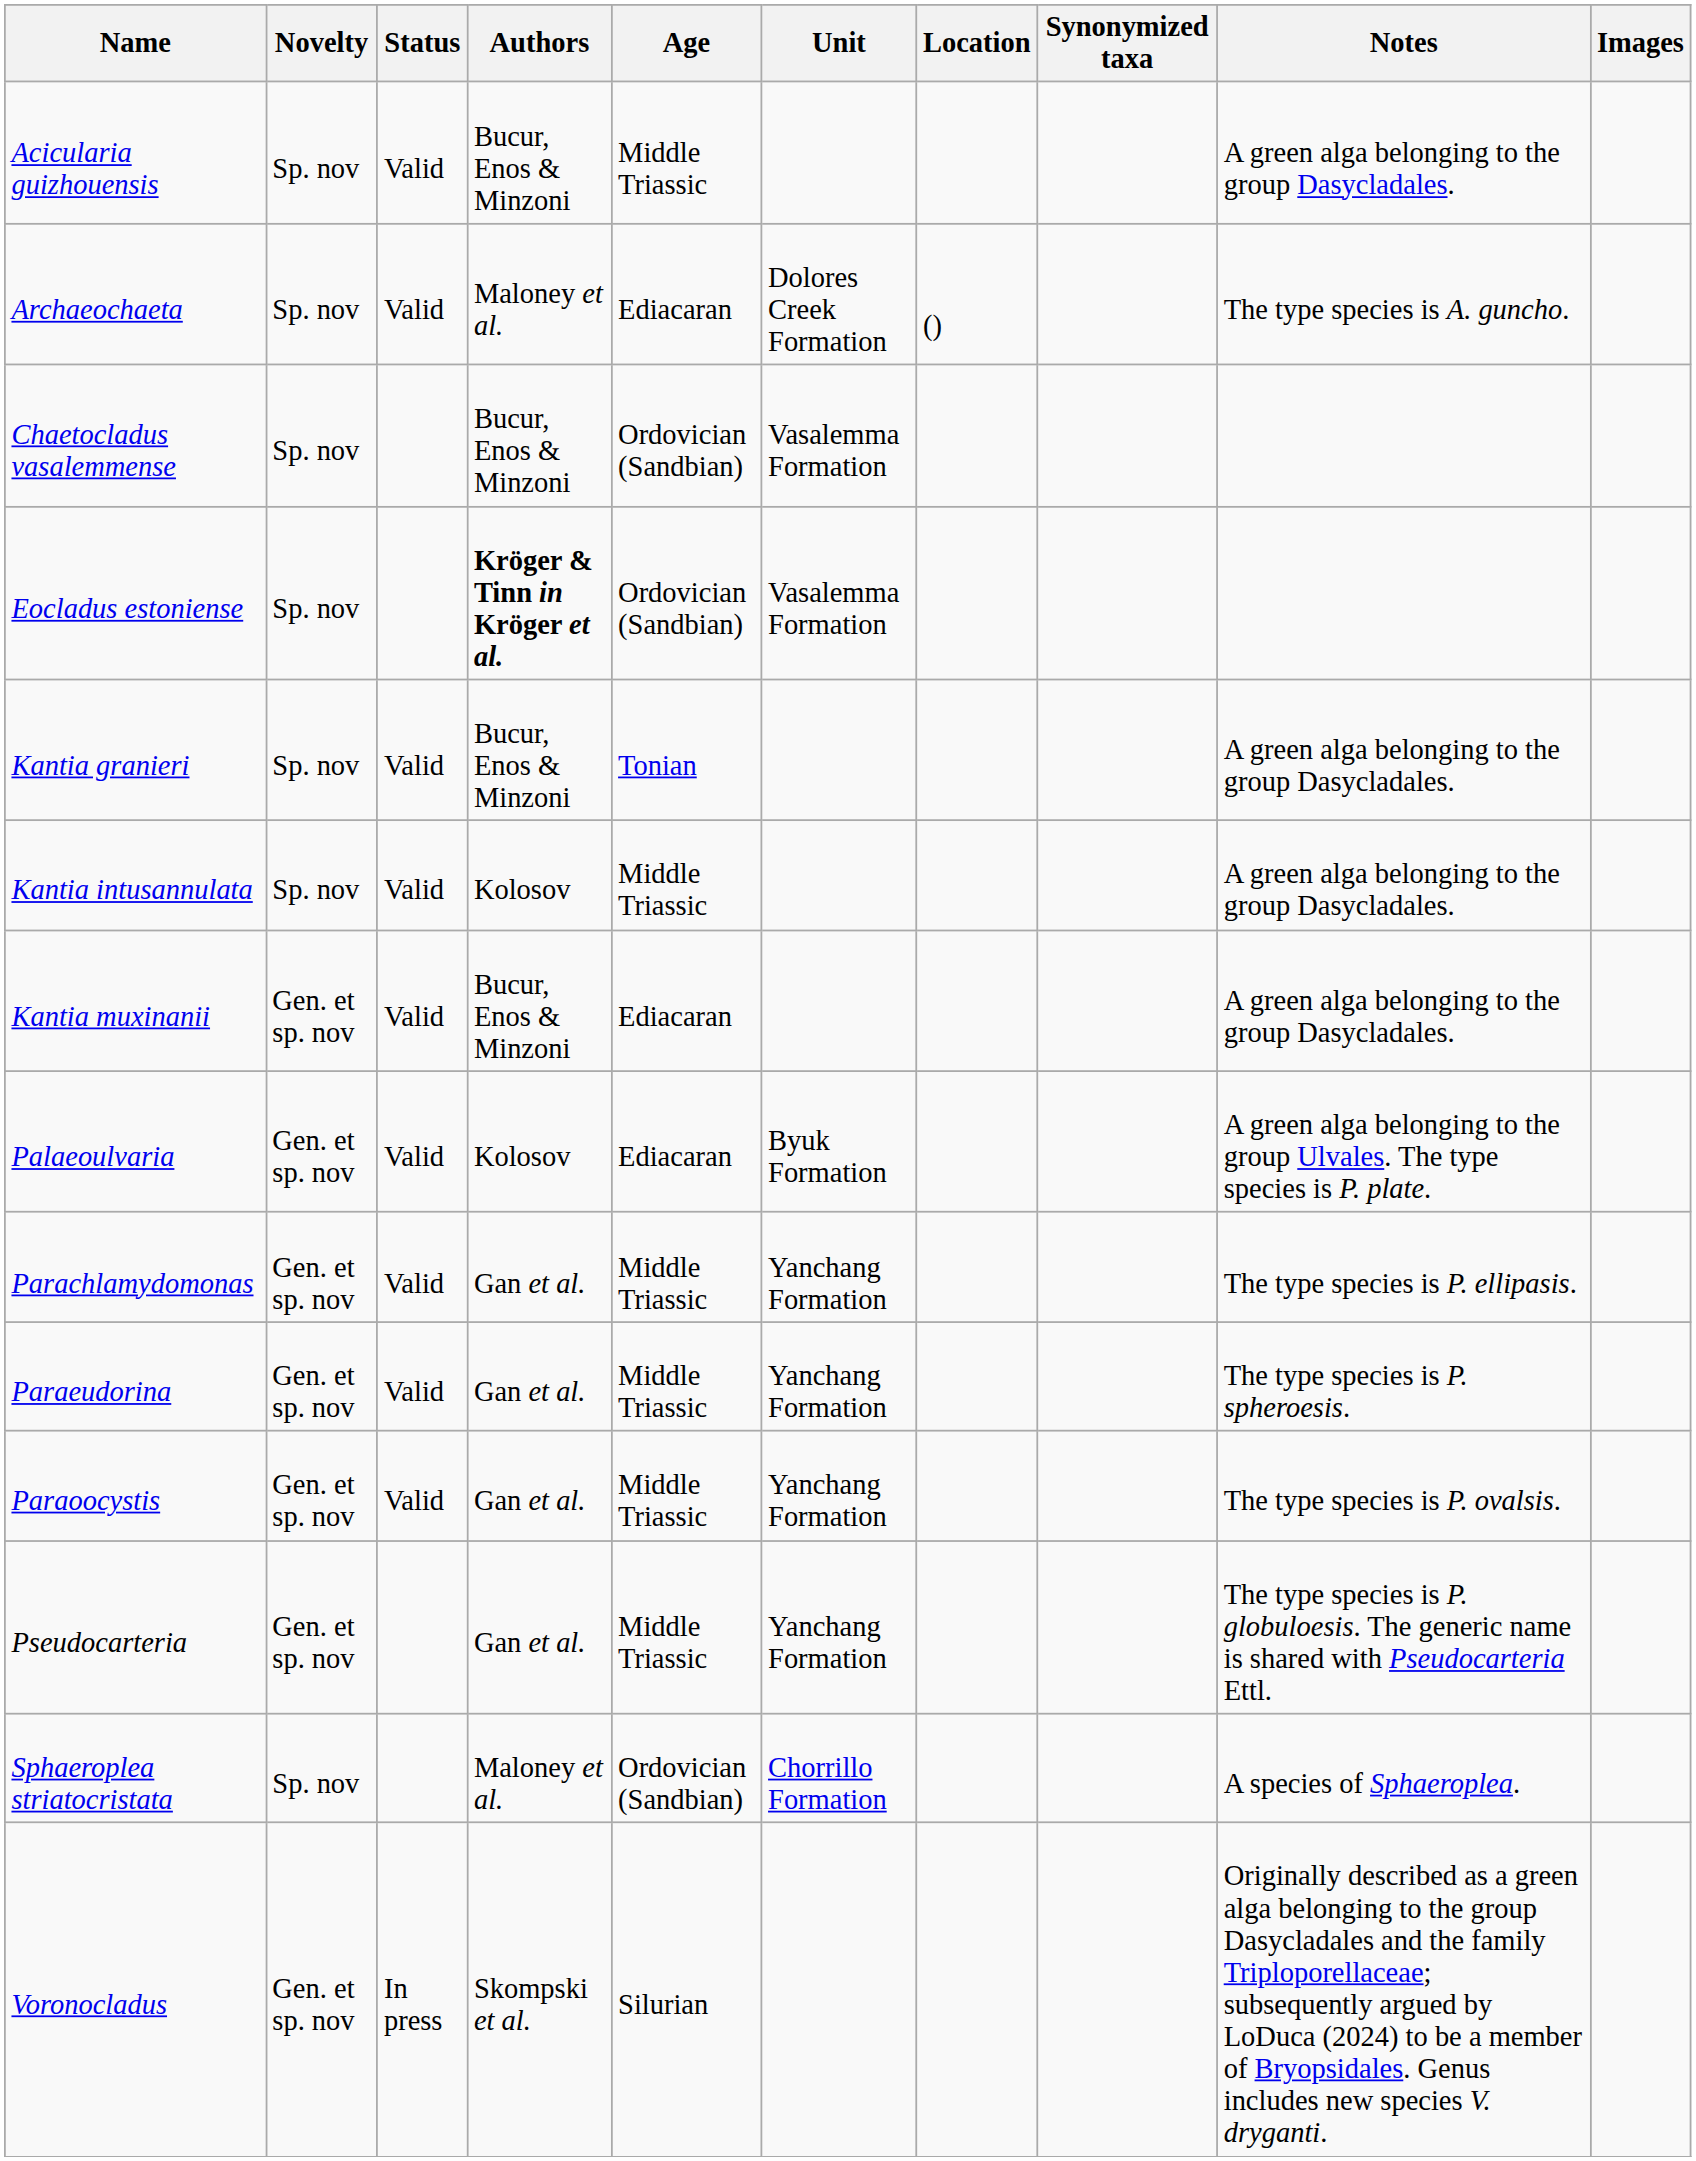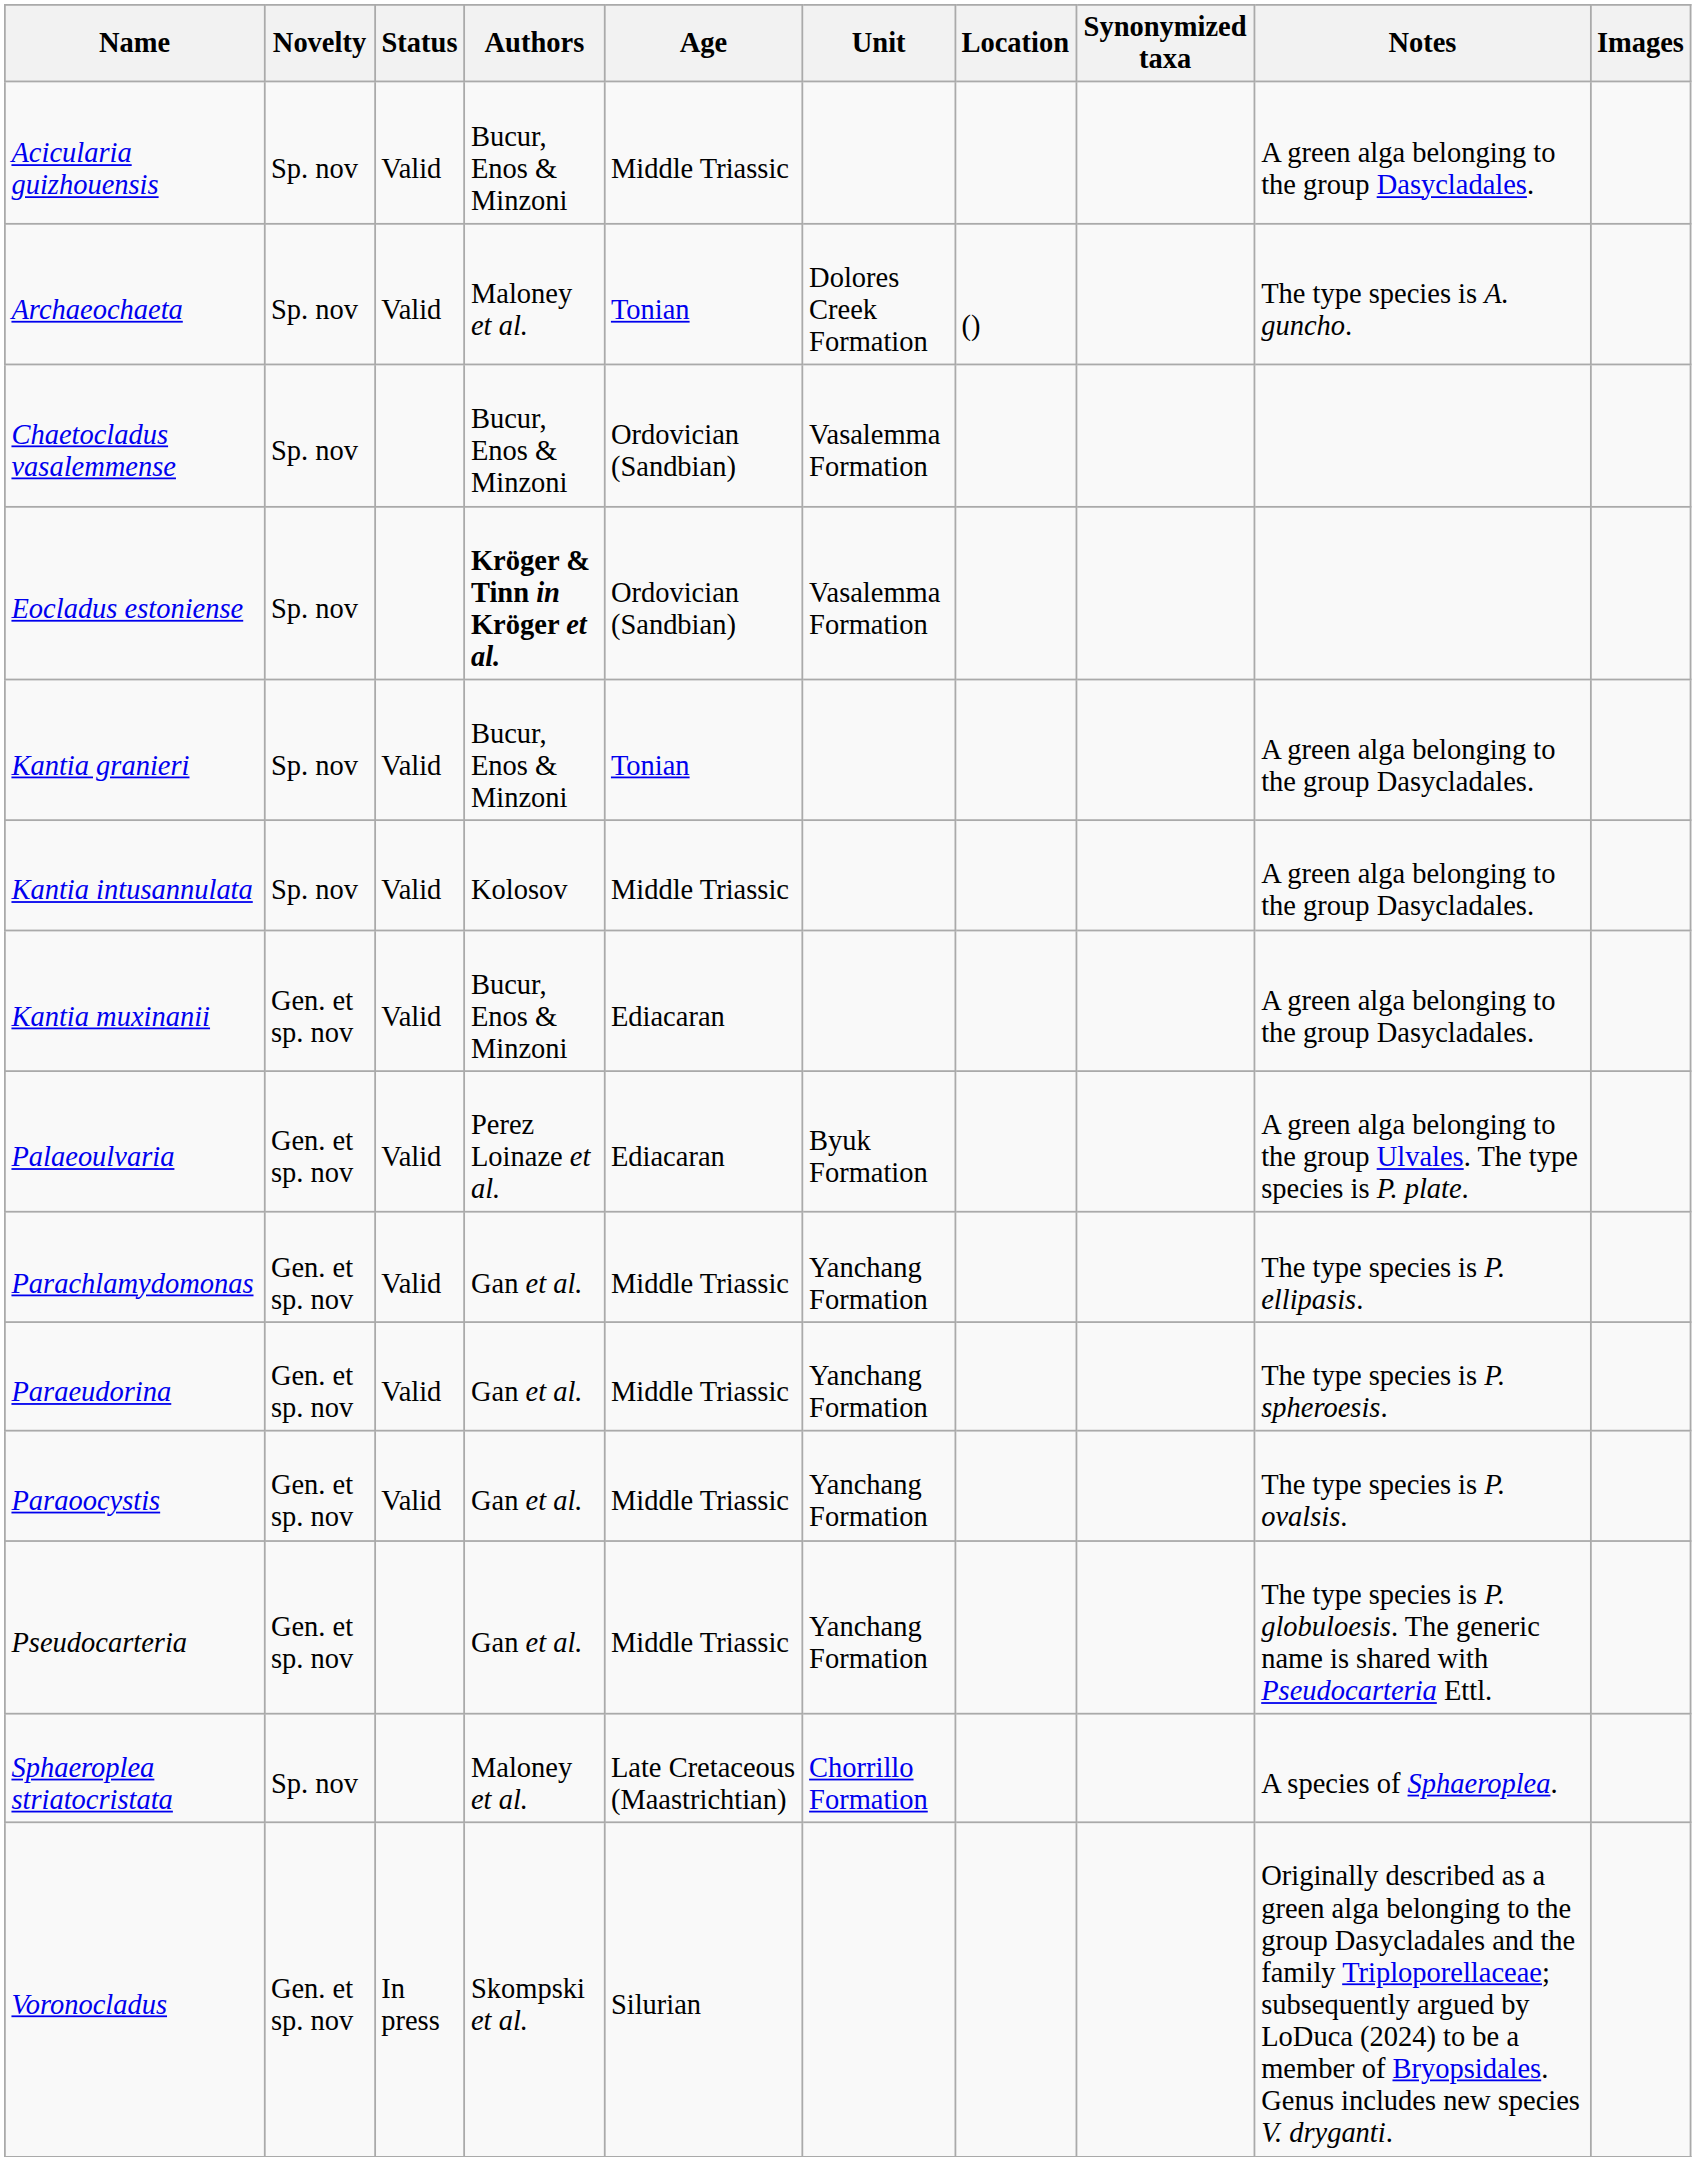Archaeochaeta | Age: Ediacaran -> Tonian
Palaeoulvaria | Authors: Kolosov -> Perez Loinaze et al.
Sphaeroplea striatocristata | Age: Ordovician (Sandbian) -> Late Cretaceous (Maastrichtian)
